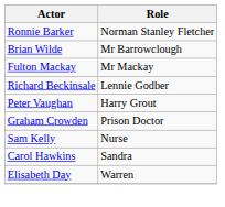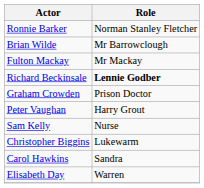Richard Beckinsale | Role: normal -> bold
rows swapped: Peter Vaughan <-> Graham Crowden
+ row: Christopher Biggins | Lukewarm
